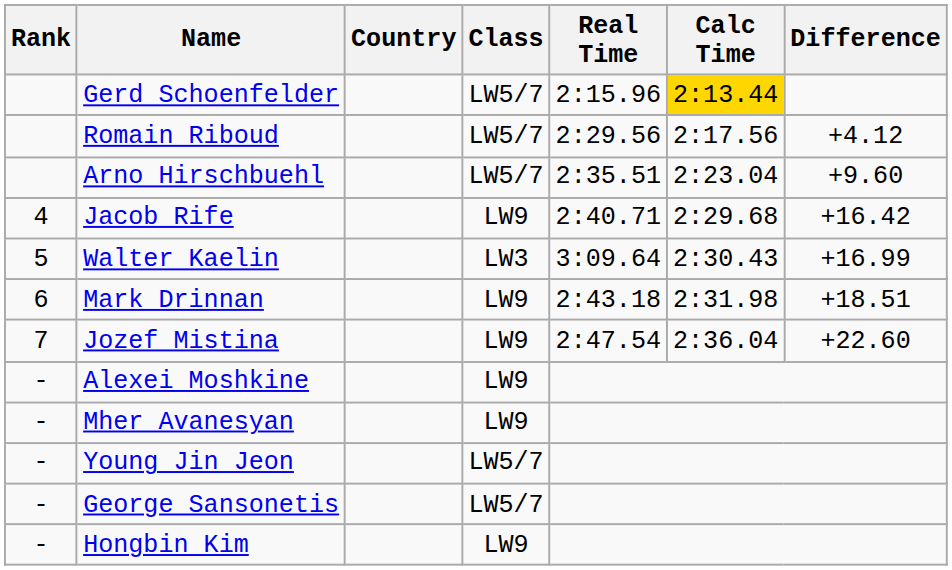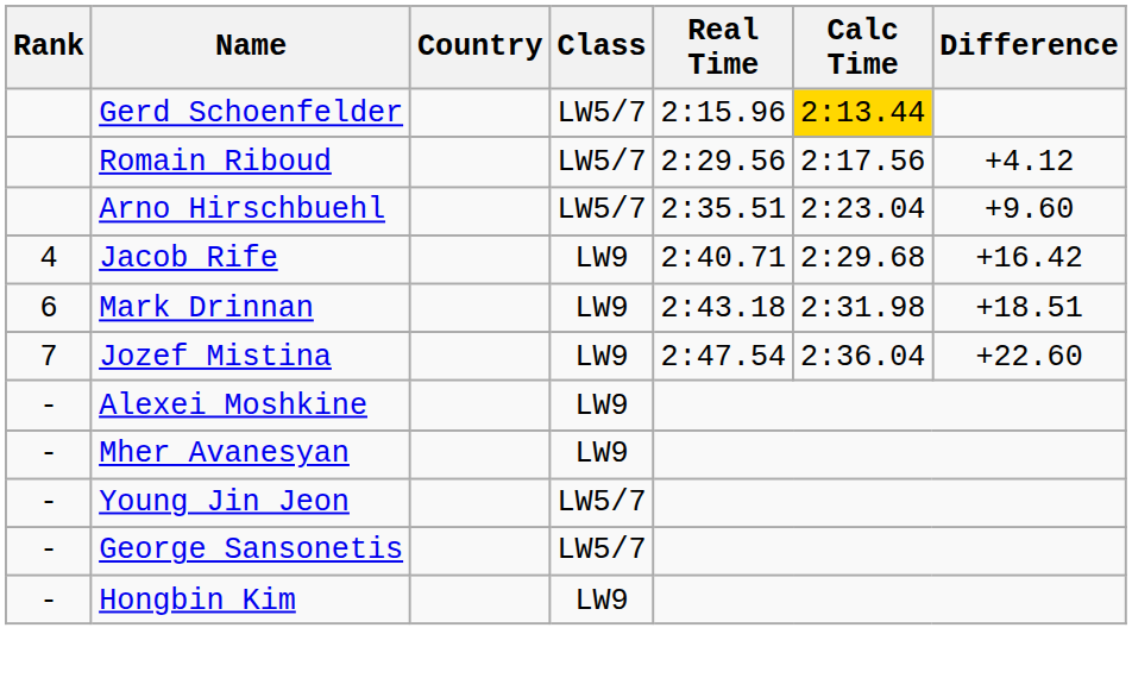- row: 5 | Walter Kaelin | LW3 | 3:09.64 | 2:30.43 | +16.99
